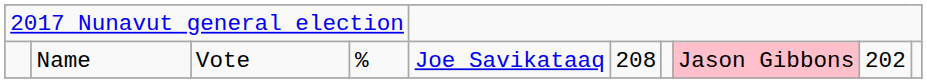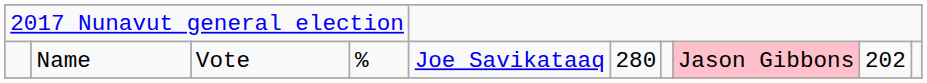Name | column 6: 208 -> 280
